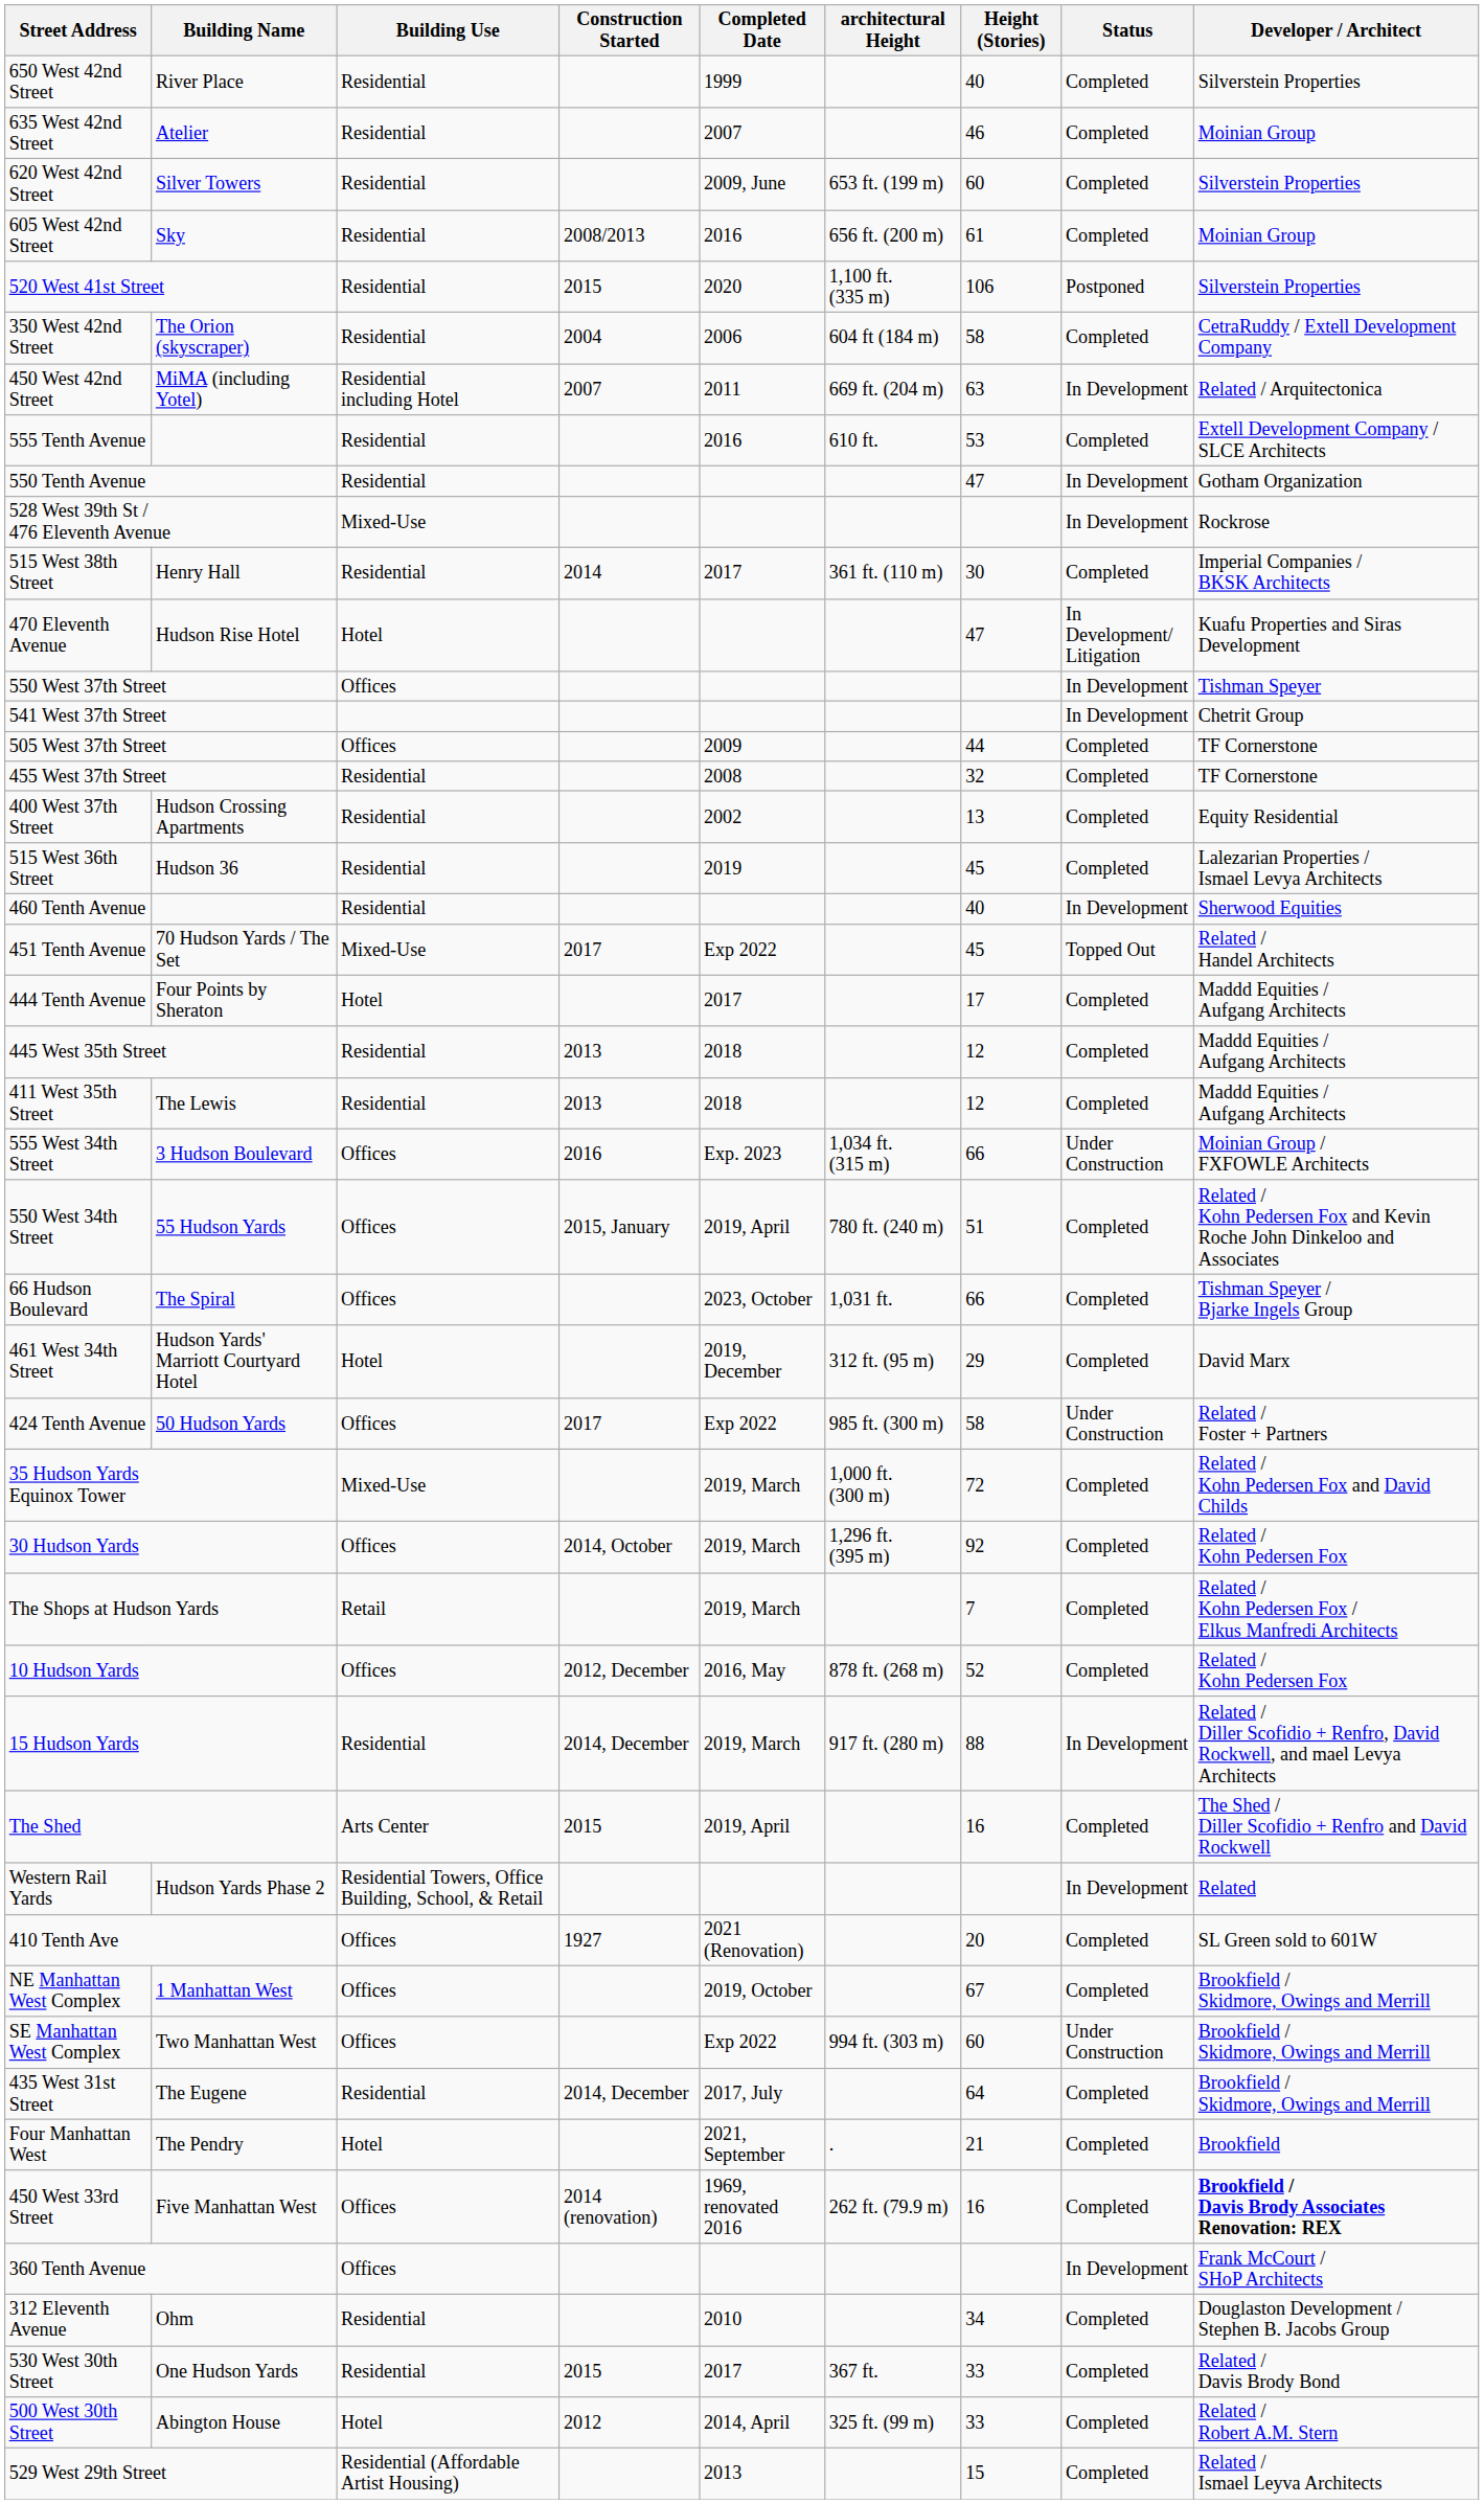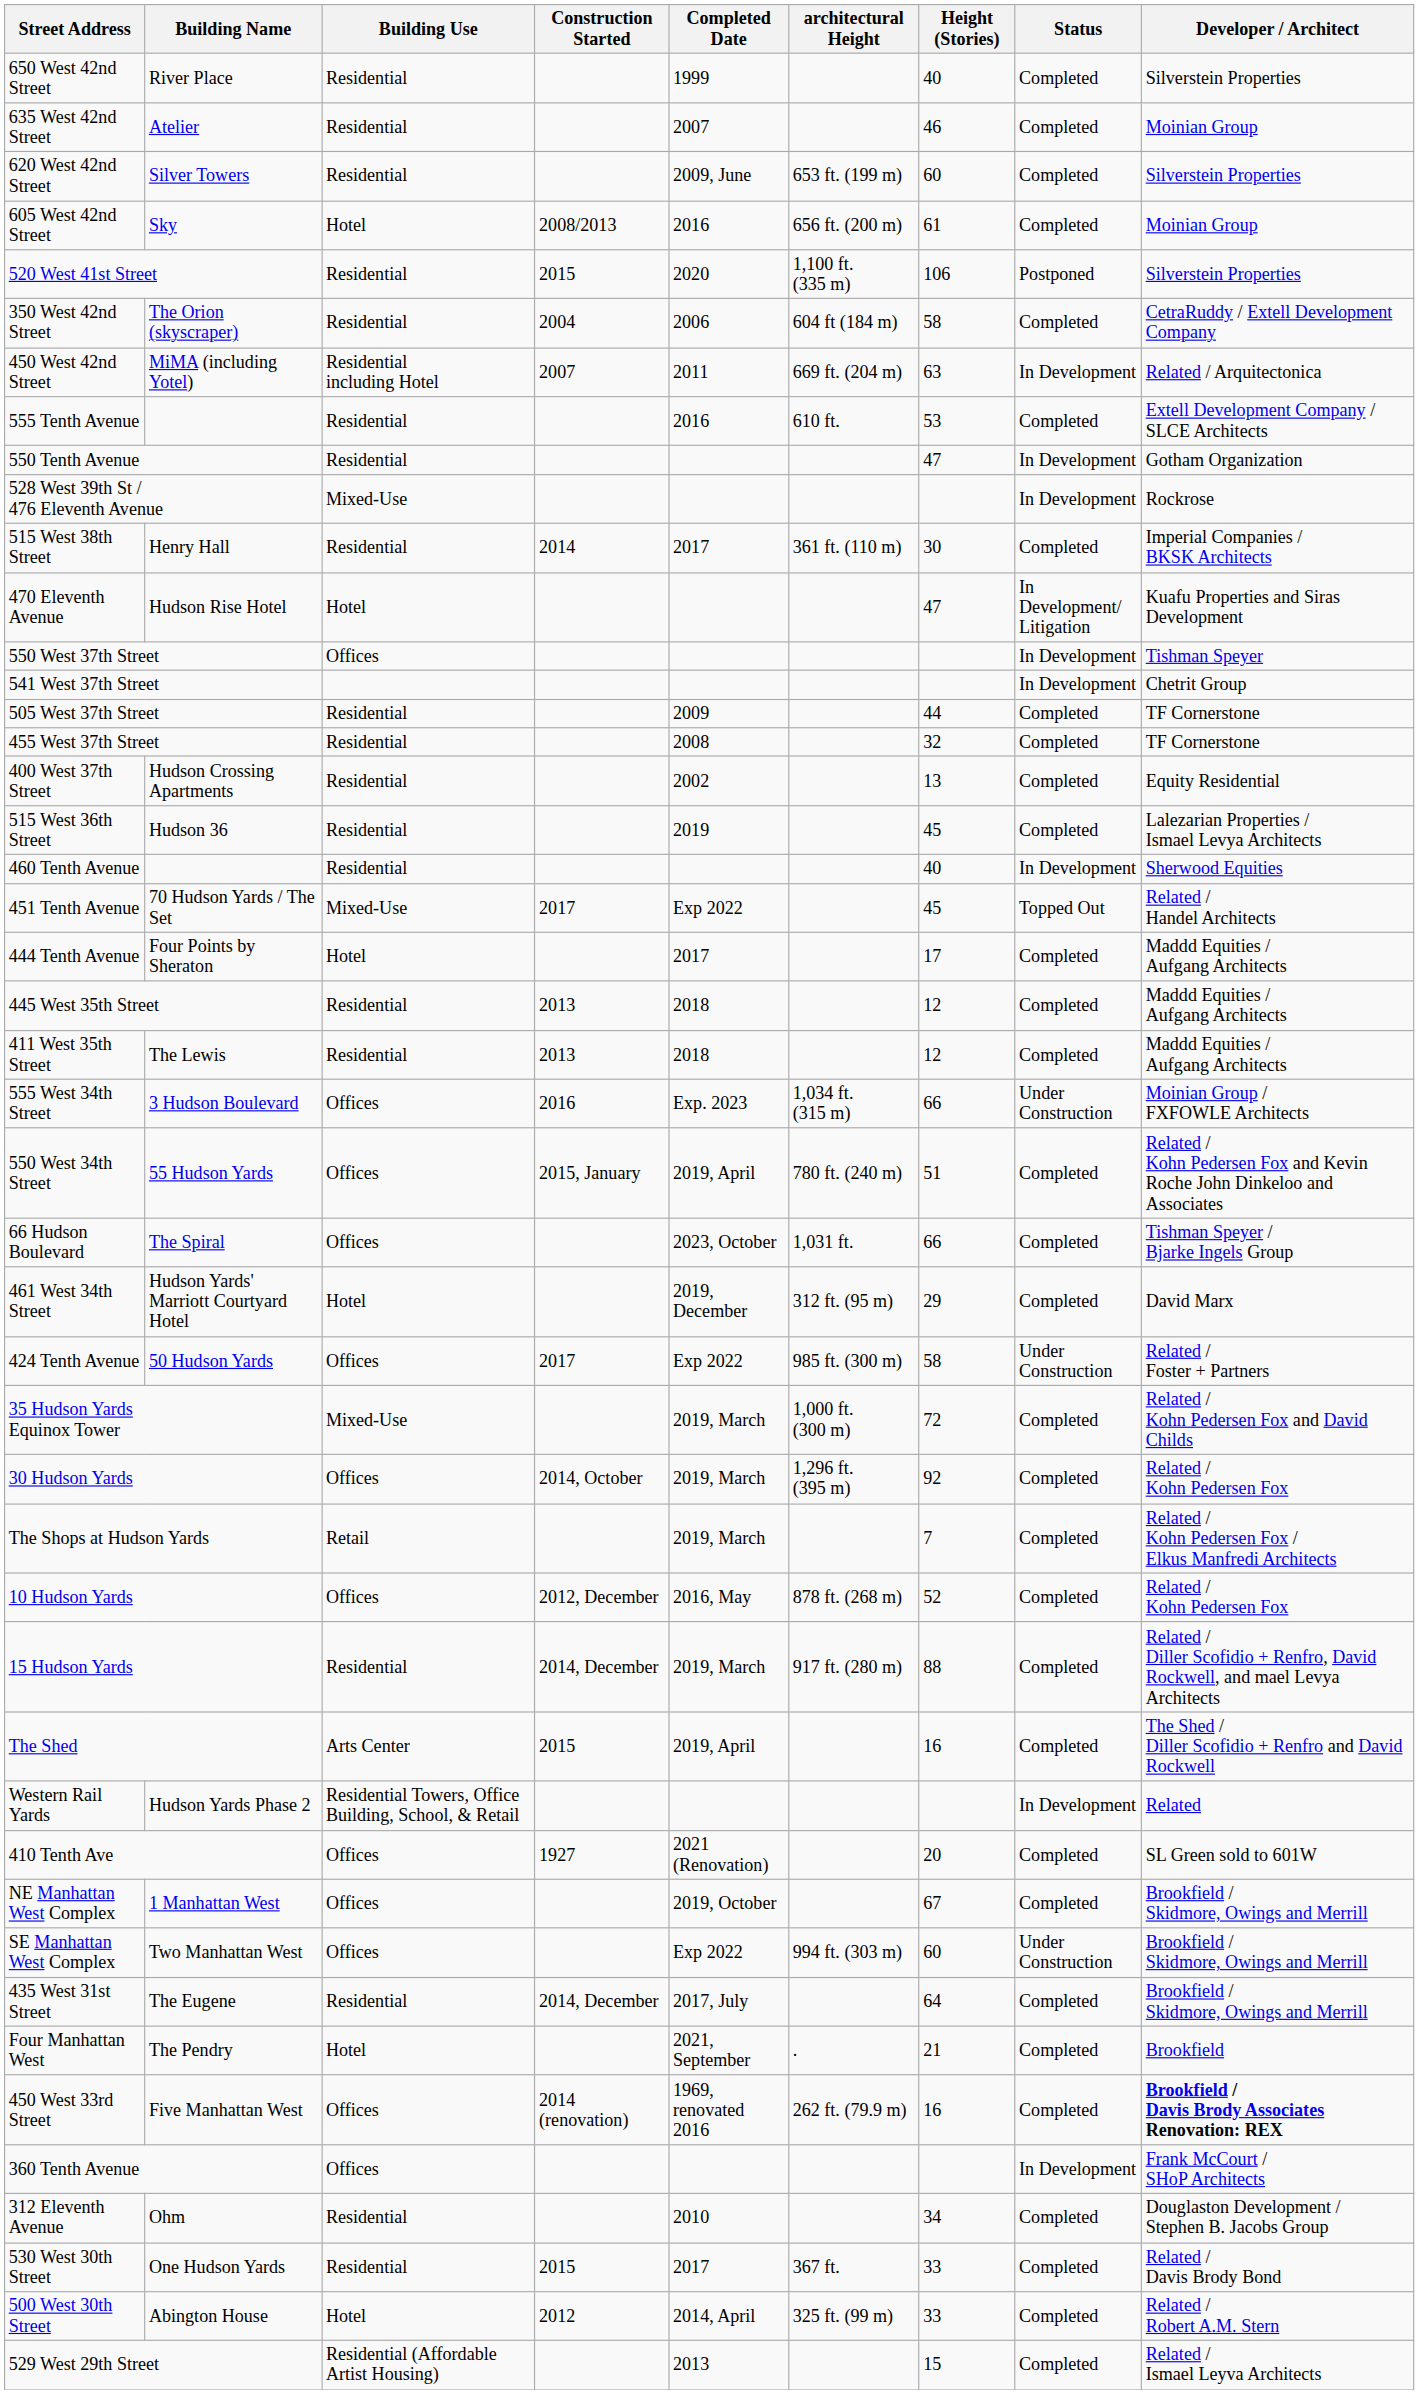605 West 42nd Street | Building Use: Residential -> Hotel
505 West 37th Street | Building Use: Offices -> Residential
15 Hudson Yards | Status: In Development -> Completed
